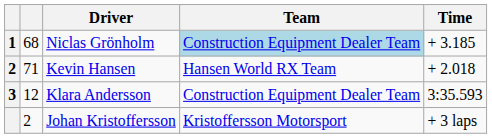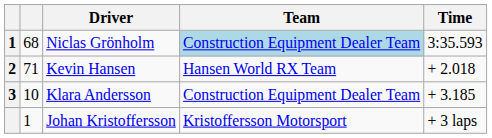Niclas Grönholm | Time: + 3.185 -> 3:35.593
Klara Andersson | column 2: 12 -> 10
Klara Andersson | Time: 3:35.593 -> + 3.185
Johan Kristoffersson | column 2: 2 -> 1
